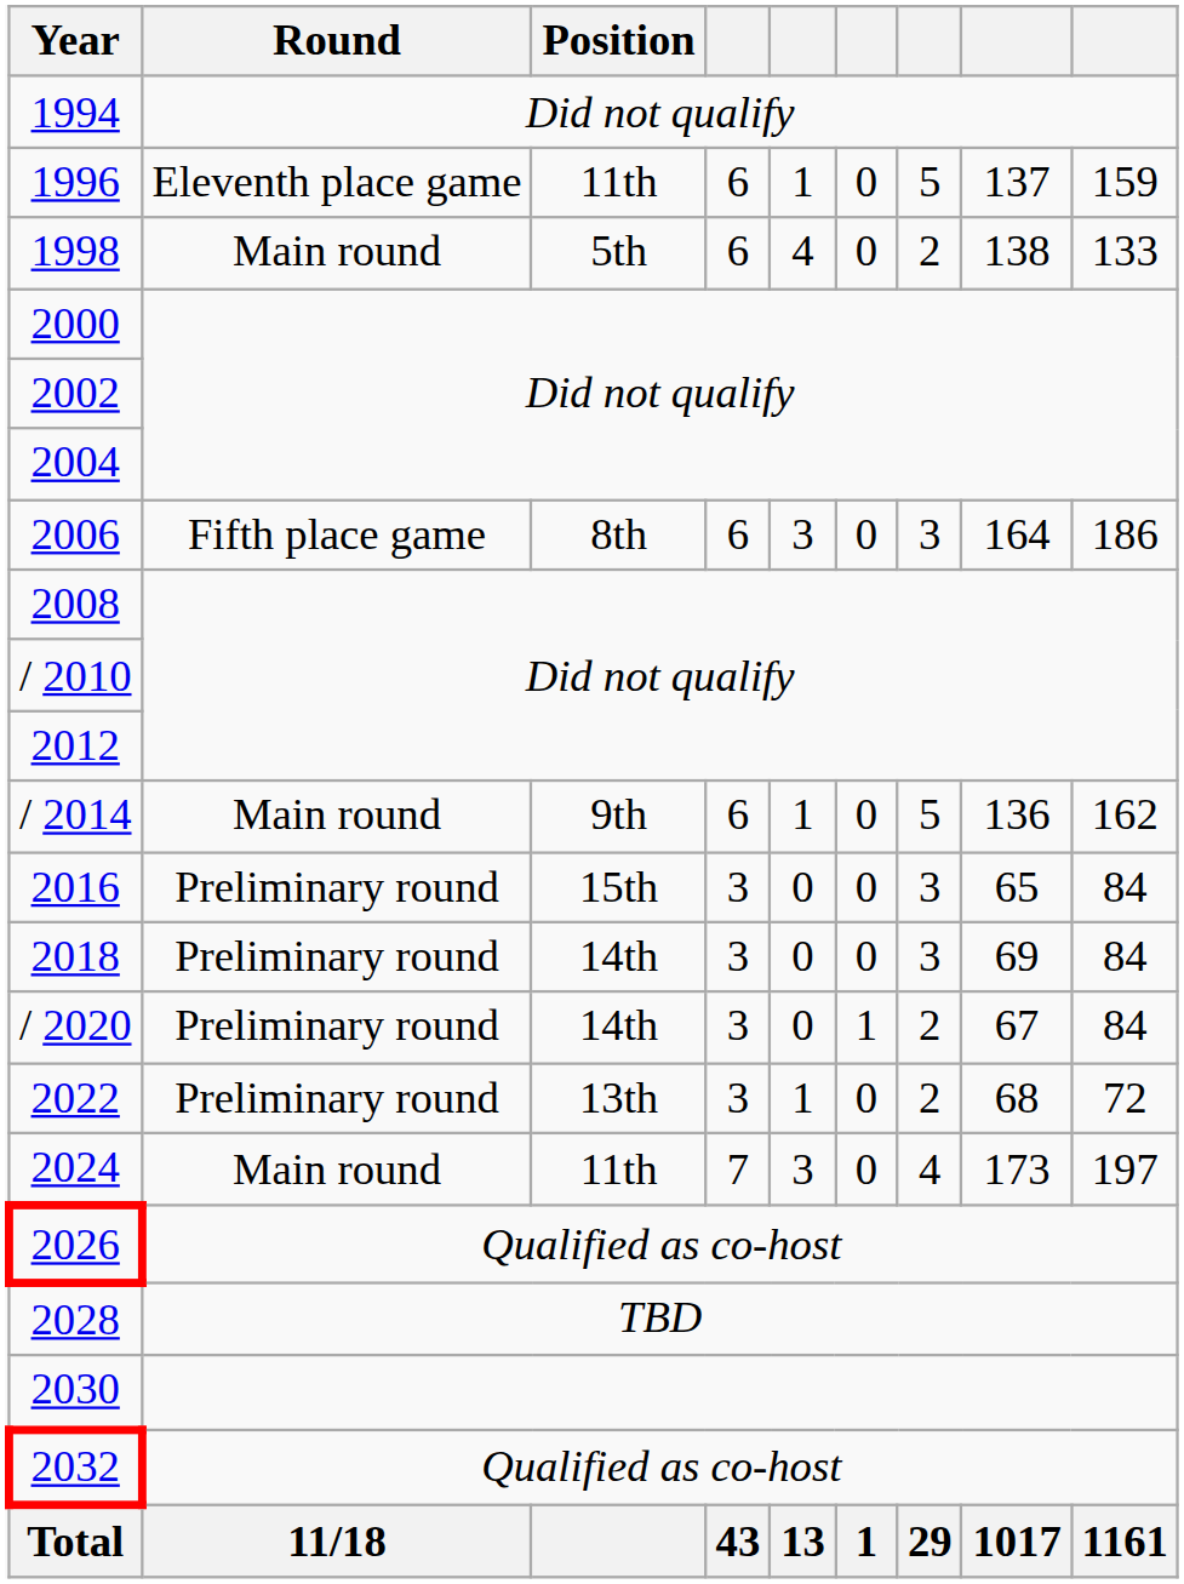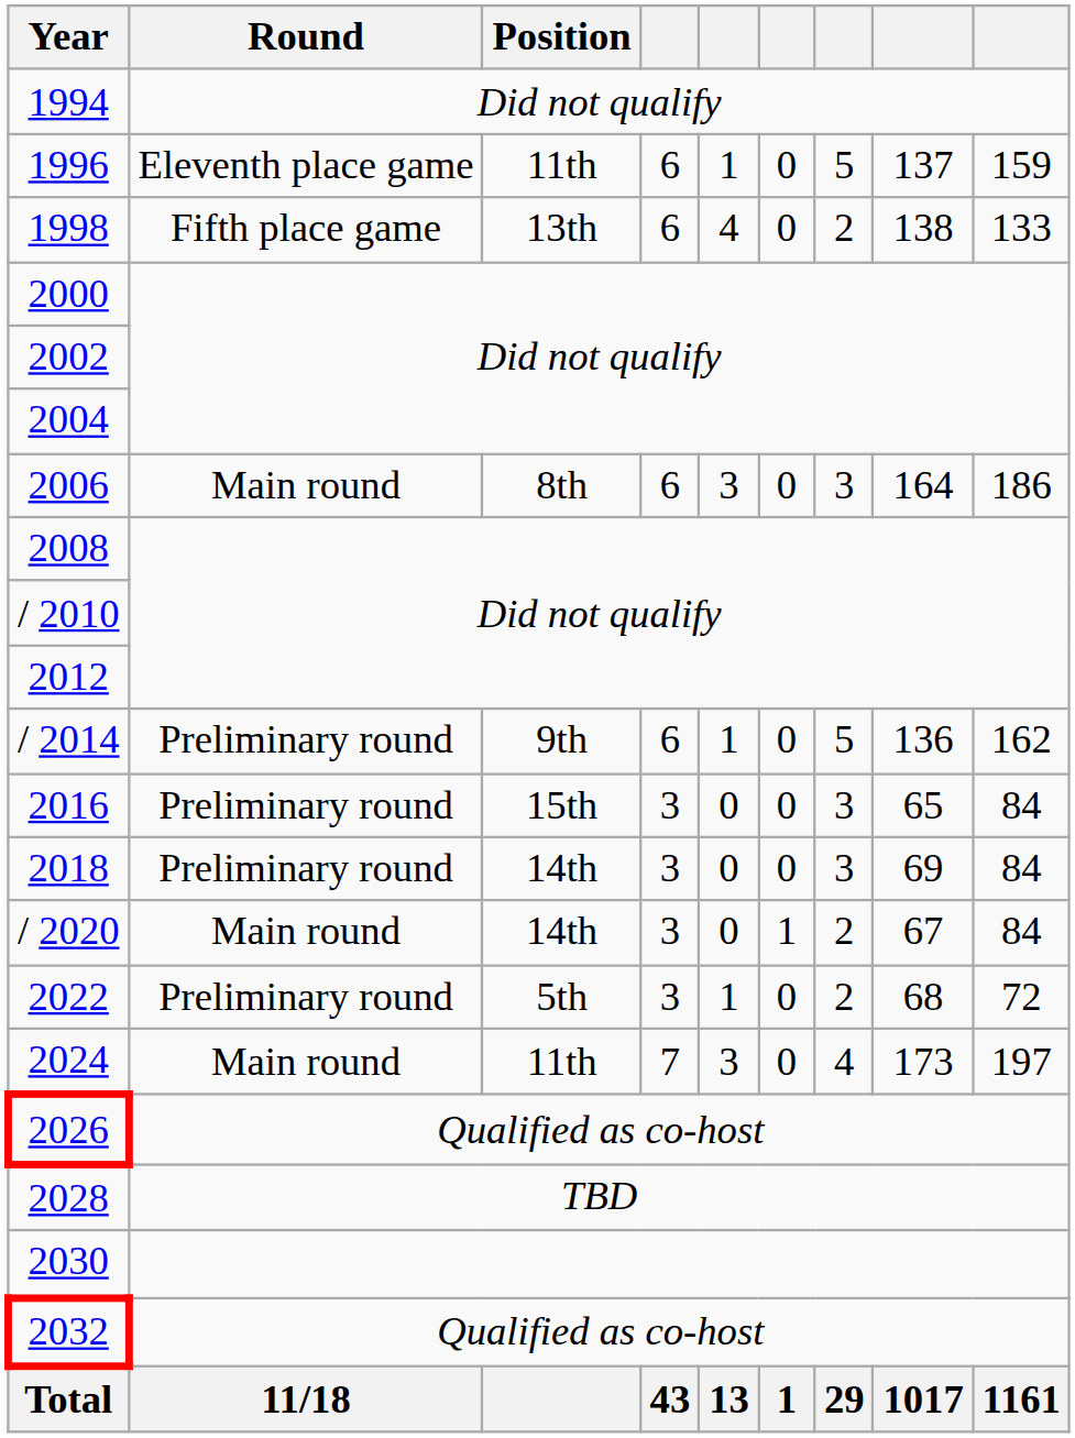1998 | Round: Main round -> Fifth place game
1998 | Position: 5th -> 13th
2006 | Round: Fifth place game -> Main round
/ 2014 | Round: Main round -> Preliminary round
/ 2020 | Round: Preliminary round -> Main round
2022 | Position: 13th -> 5th
